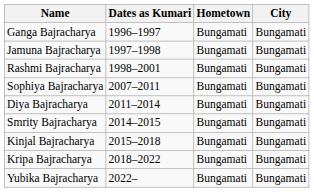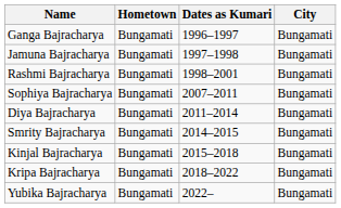columns swapped: Hometown <-> Dates as Kumari
